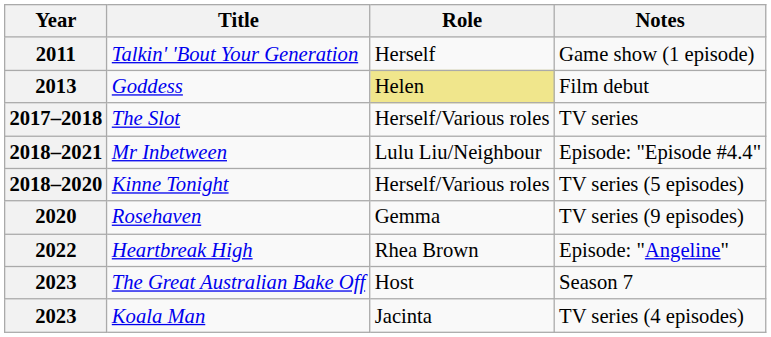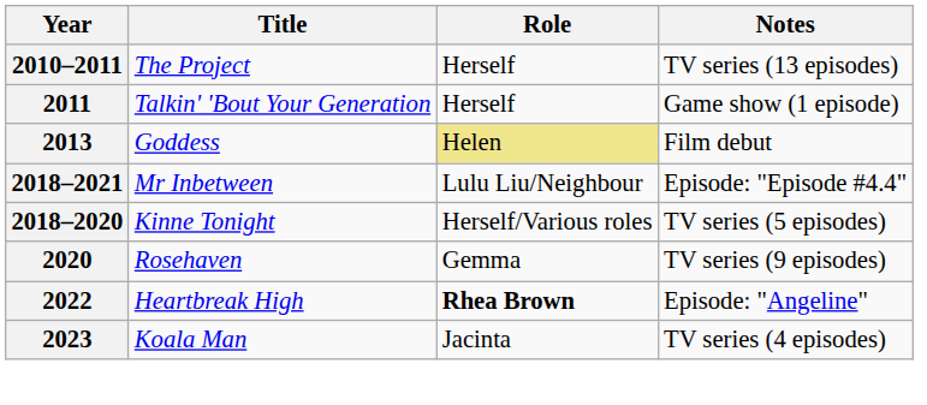+ row: 2010–2011 | The Project | Herself | TV series (13 episodes)
- row: 2017–2018 | The Slot | Herself/Various roles | TV series
2022 | Role: normal -> bold
- row: 2023 | The Great Australian Bake Off | Host | Season 7
